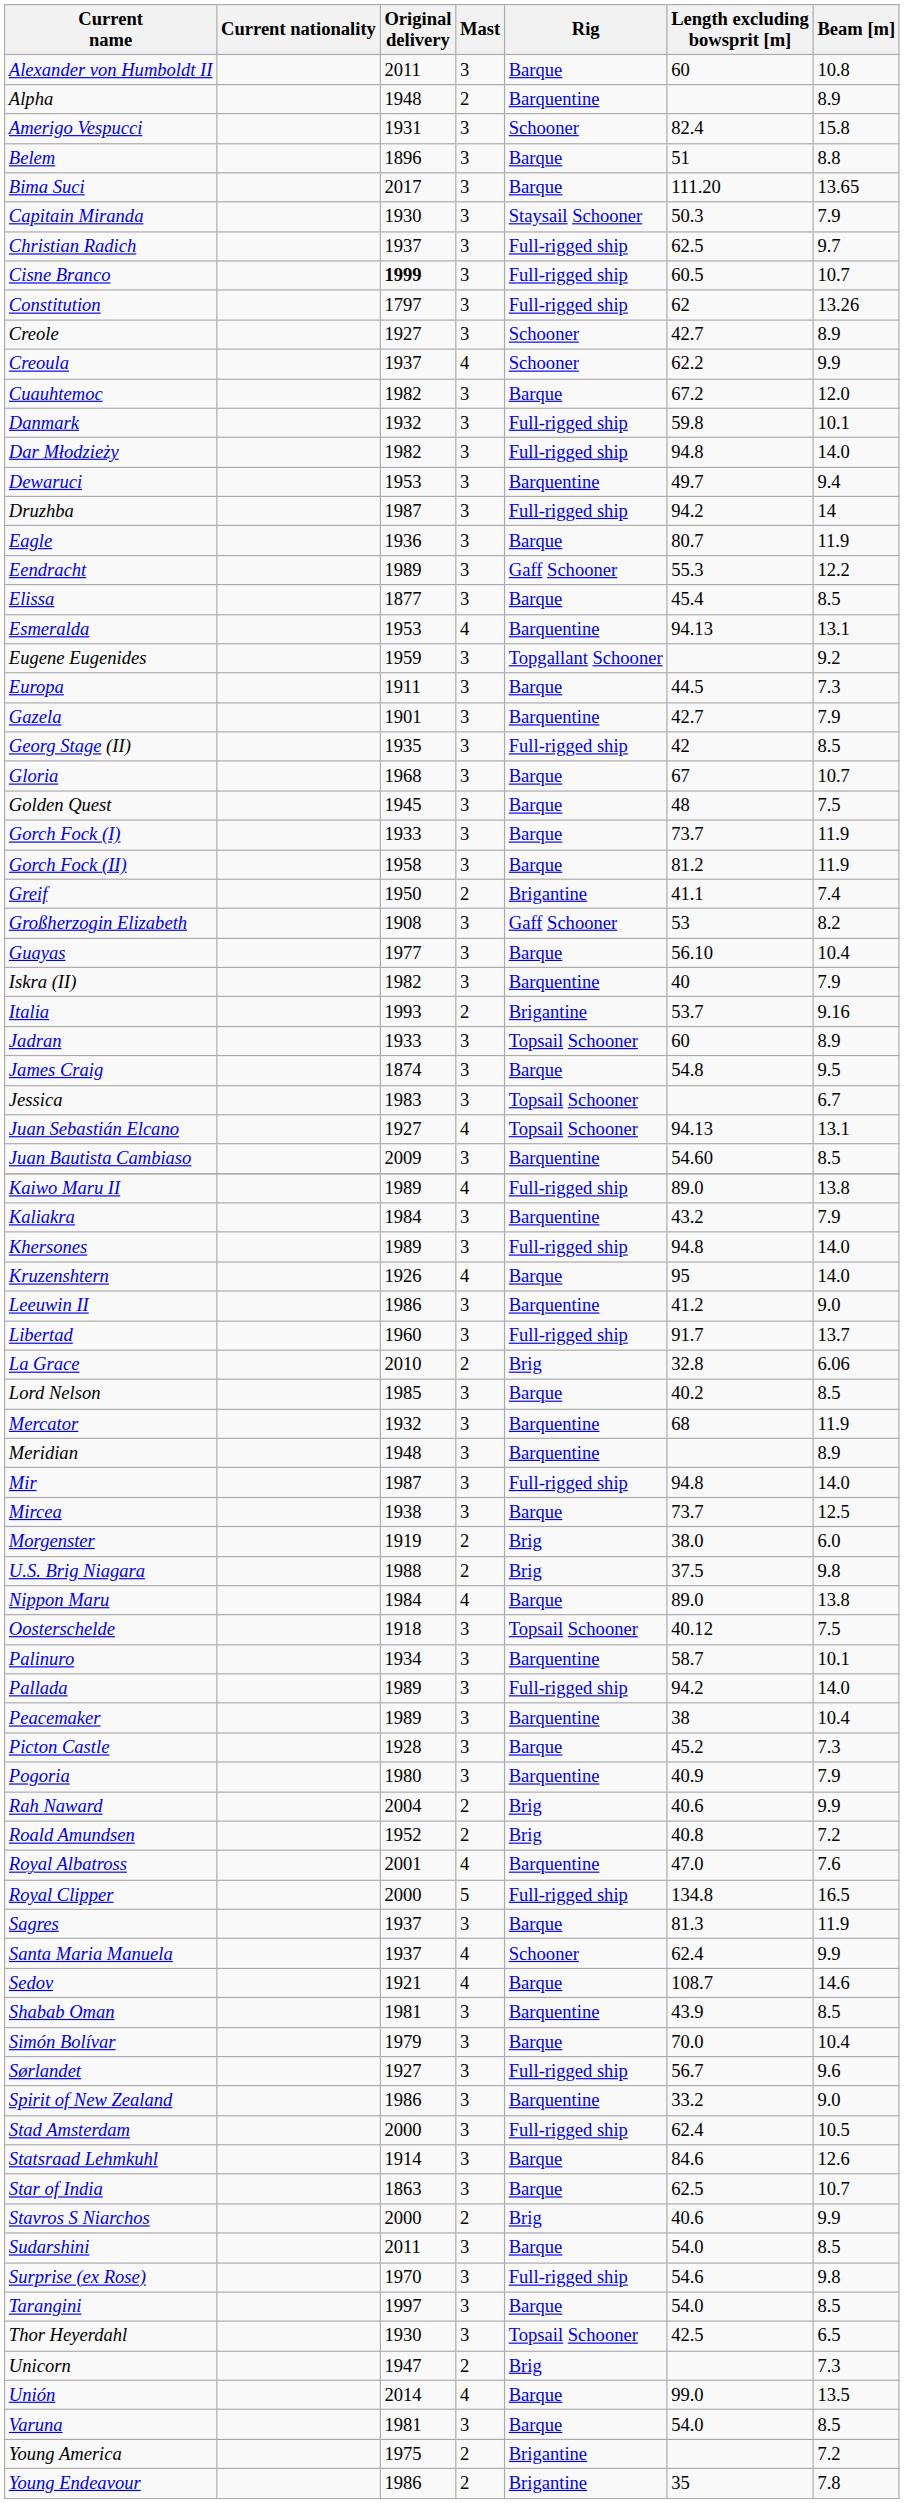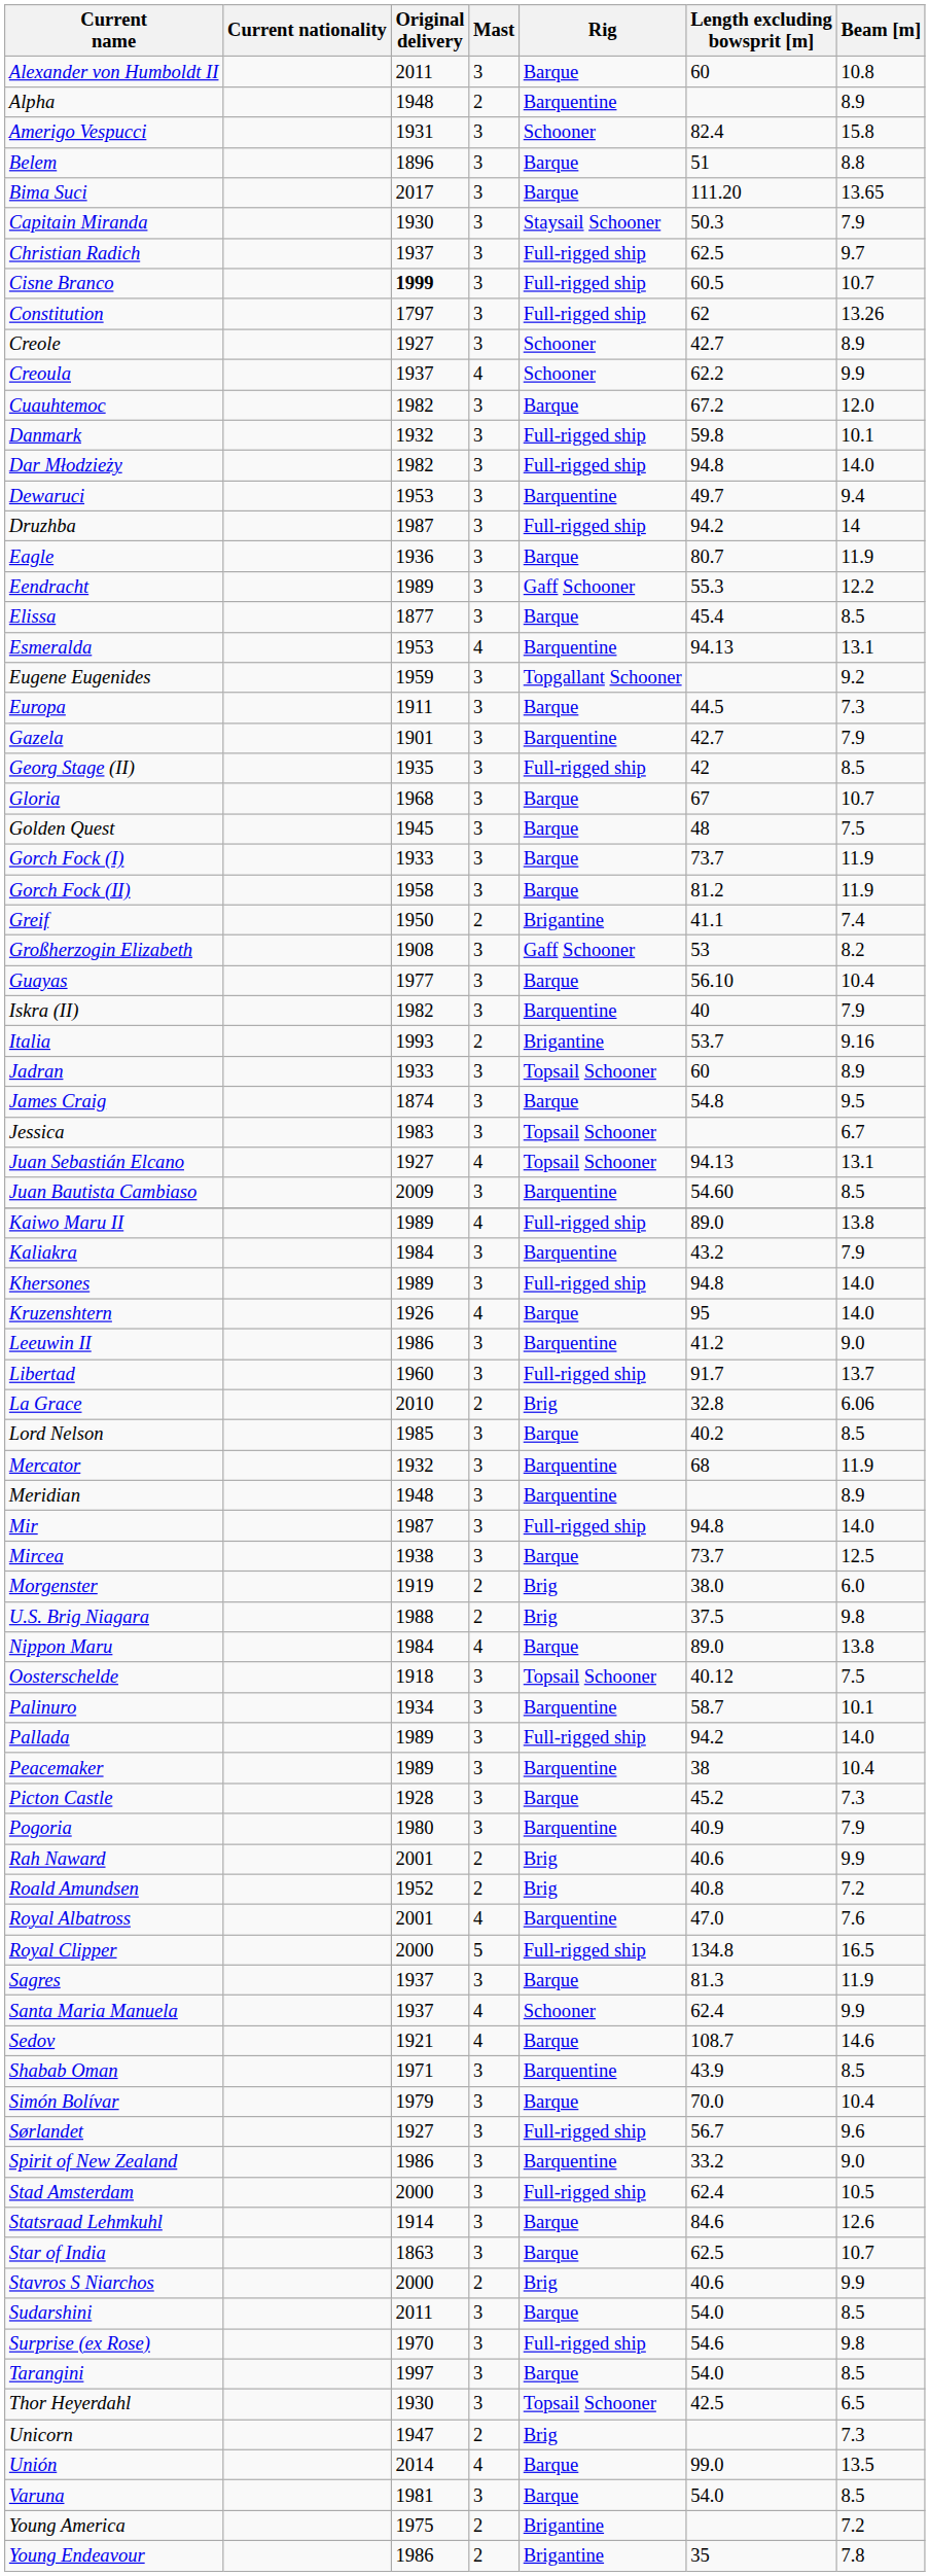Rah Naward | Original delivery: 2004 -> 2001
Shabab Oman | Original delivery: 1981 -> 1971
